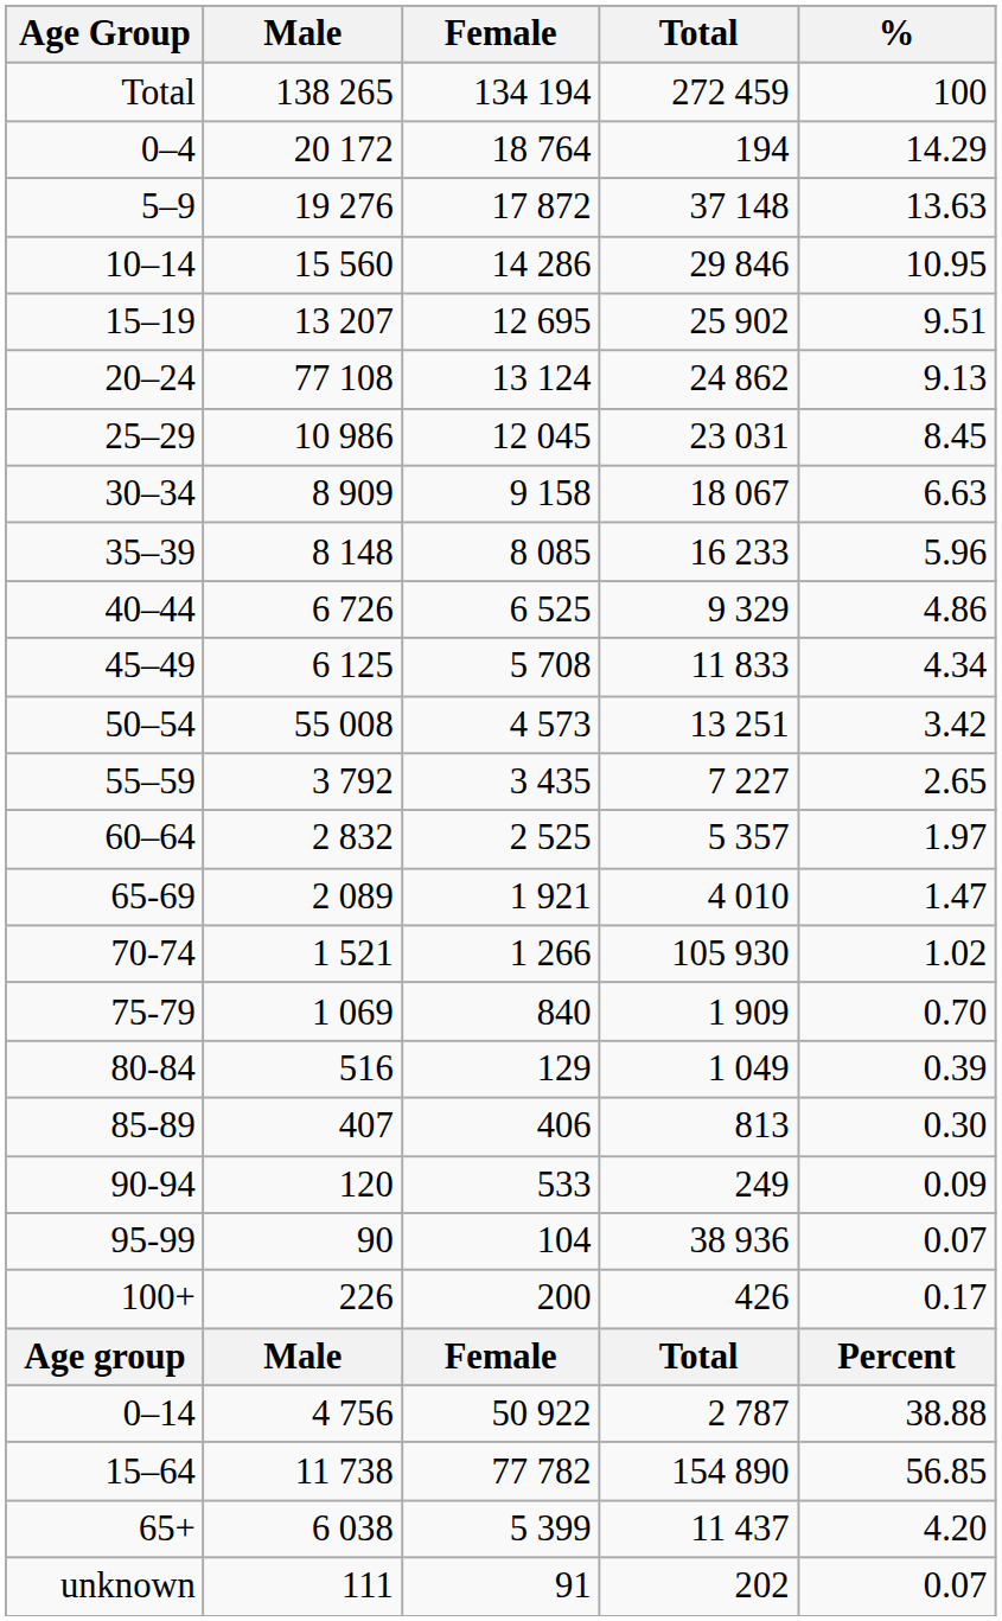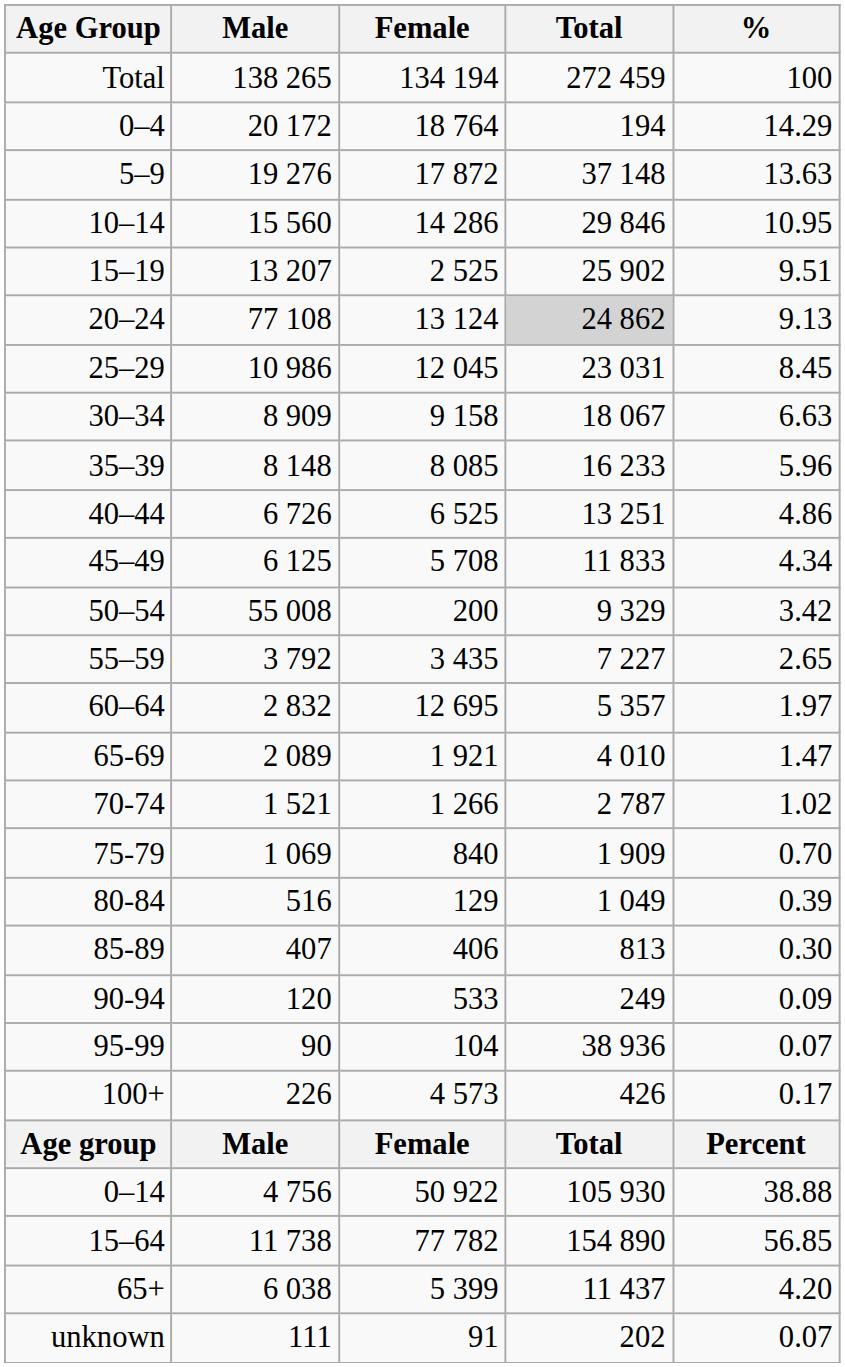15–19 | Female: 12 695 -> 2 525
20–24 | Total: no background -> lightgrey background
40–44 | Total: 9 329 -> 13 251
50–54 | Female: 4 573 -> 200
50–54 | Total: 13 251 -> 9 329
60–64 | Female: 2 525 -> 12 695
70-74 | Total: 105 930 -> 2 787
100+ | Female: 200 -> 4 573
0–14 | Total: 2 787 -> 105 930
